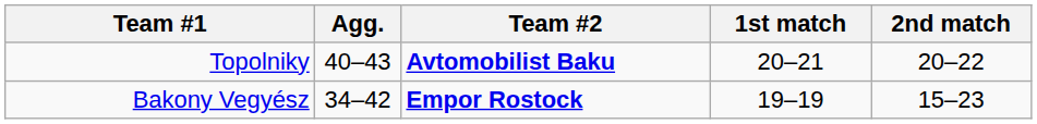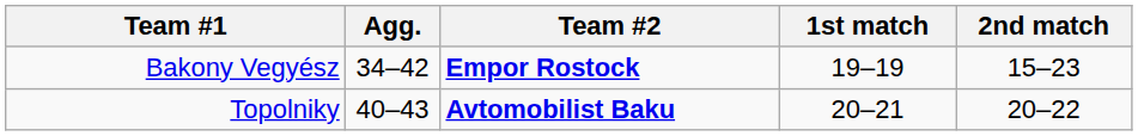rows swapped: Topolniky <-> Bakony Vegyész
